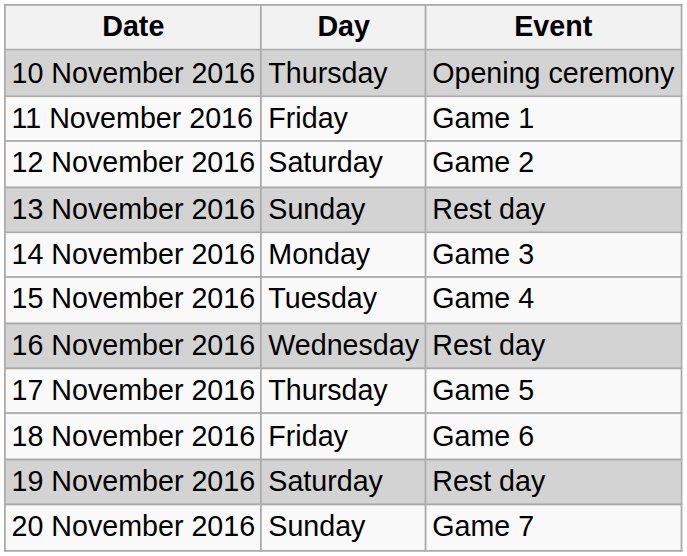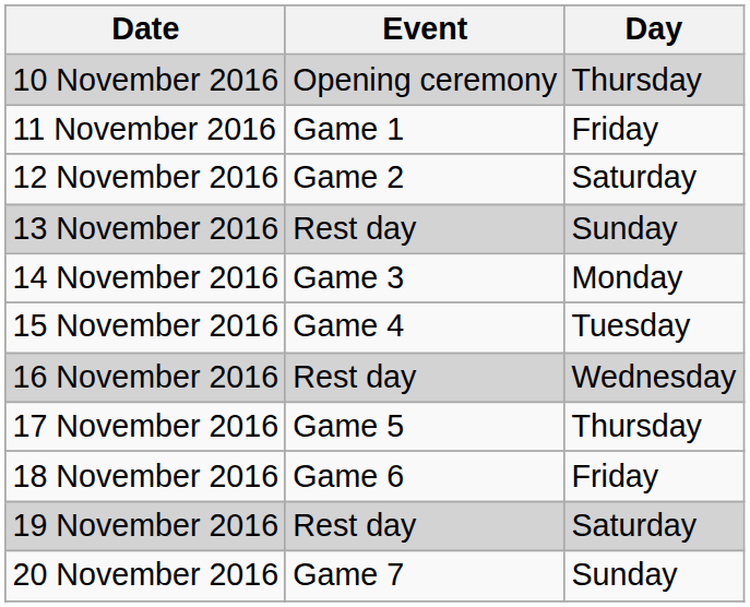columns swapped: Day <-> Event
